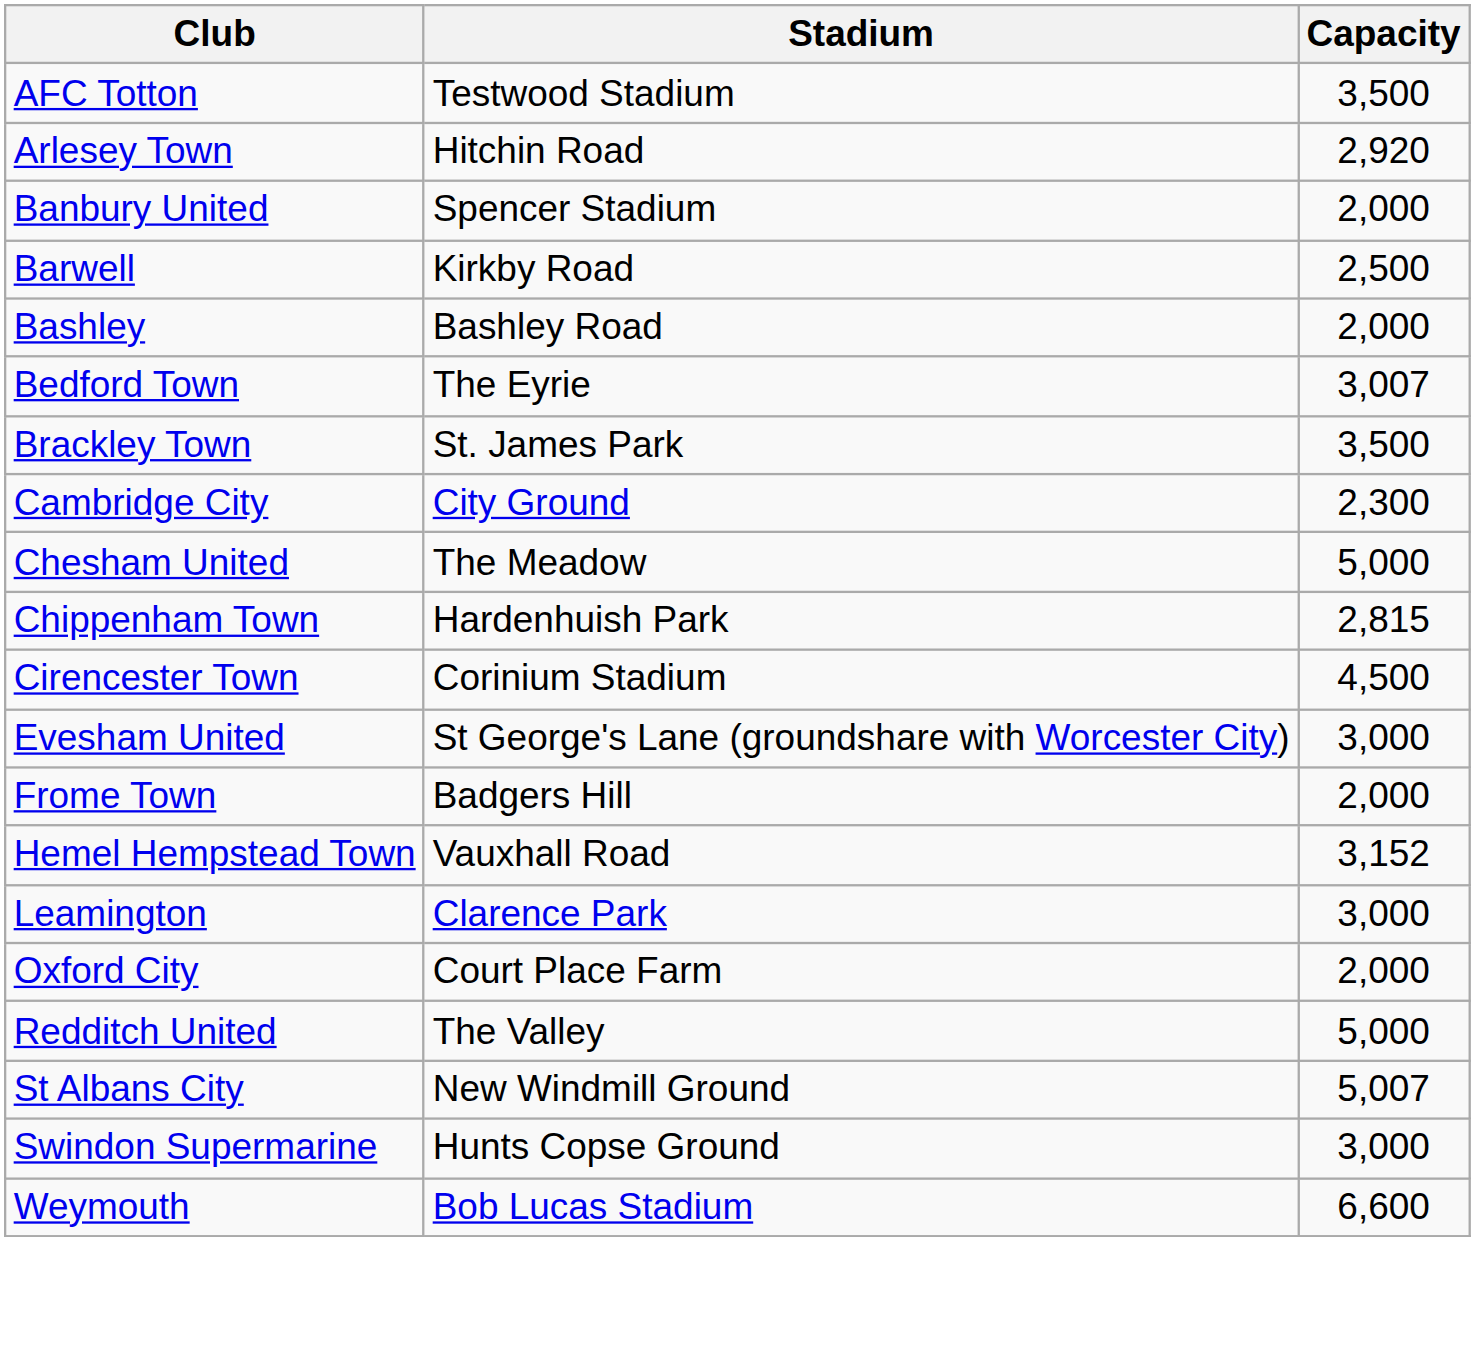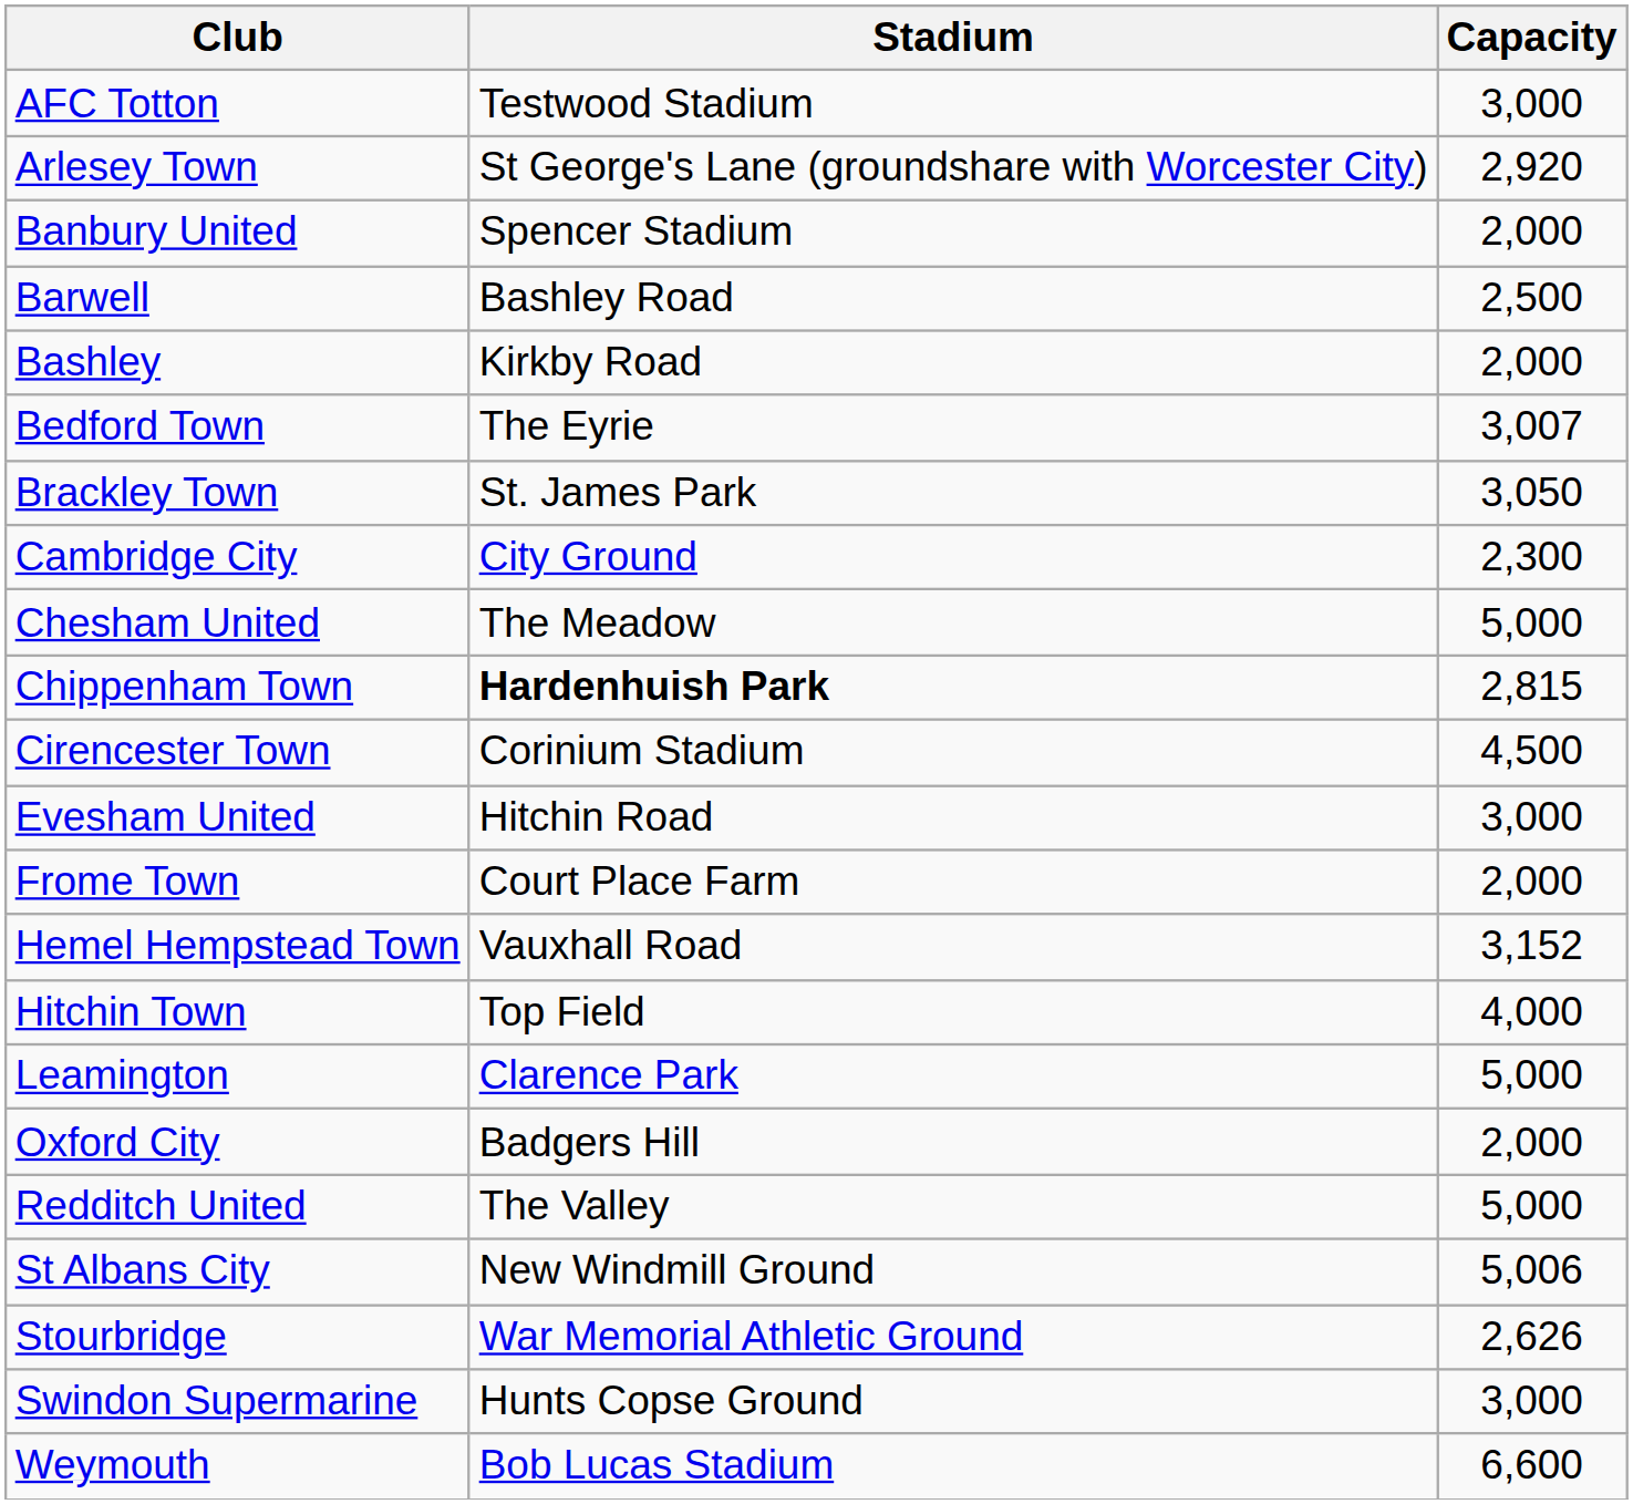AFC Totton | Capacity: 3,500 -> 3,000
Arlesey Town | Stadium: Hitchin Road -> St George's Lane (groundshare with Worcester City)
Barwell | Stadium: Kirkby Road -> Bashley Road
Bashley | Stadium: Bashley Road -> Kirkby Road
Brackley Town | Capacity: 3,500 -> 3,050
Chippenham Town | Stadium: normal -> bold
Evesham United | Stadium: St George's Lane (groundshare with Worcester City) -> Hitchin Road
Frome Town | Stadium: Badgers Hill -> Court Place Farm
+ row: Hitchin Town | Top Field | 4,000
Leamington | Capacity: 3,000 -> 5,000
Oxford City | Stadium: Court Place Farm -> Badgers Hill
St Albans City | Capacity: 5,007 -> 5,006
+ row: Stourbridge | War Memorial Athletic Ground | 2,626
